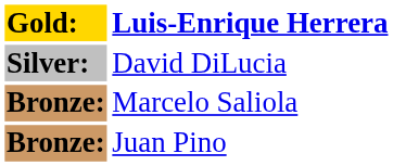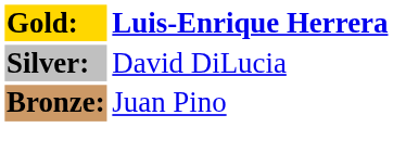- row: Bronze: | Marcelo Saliola
